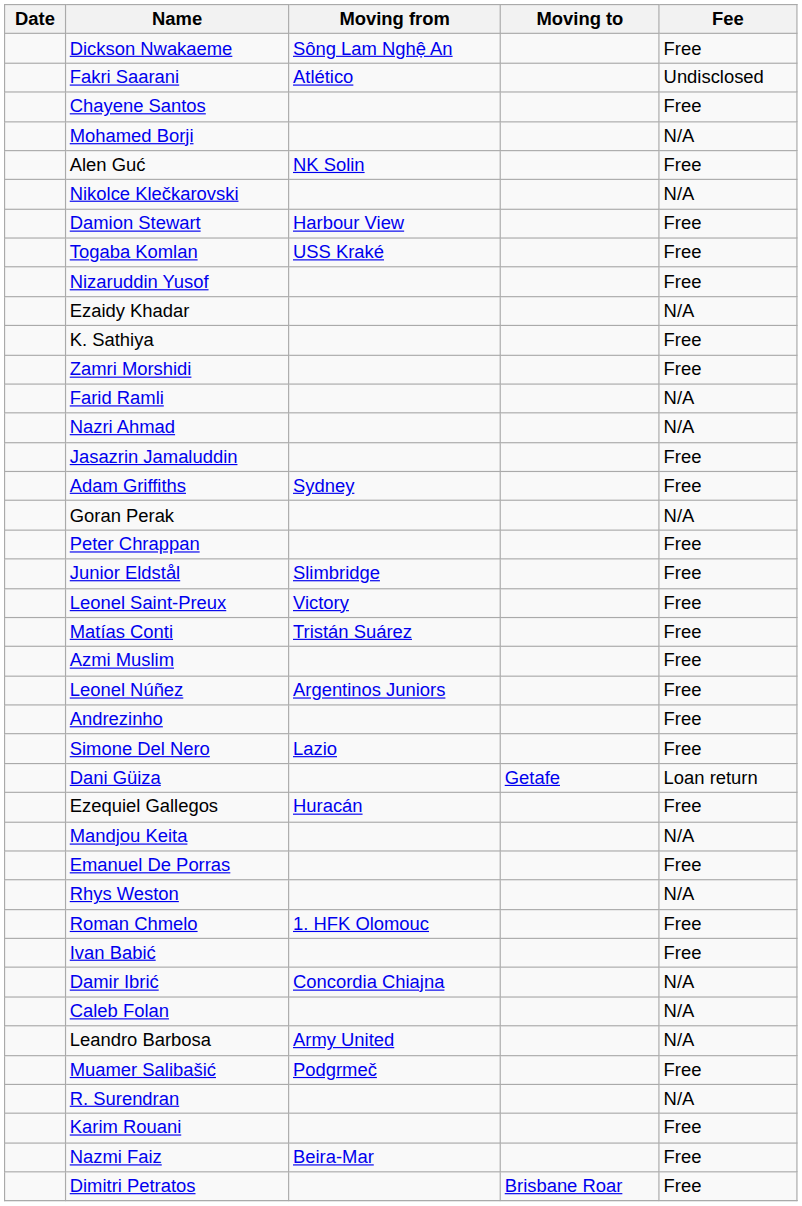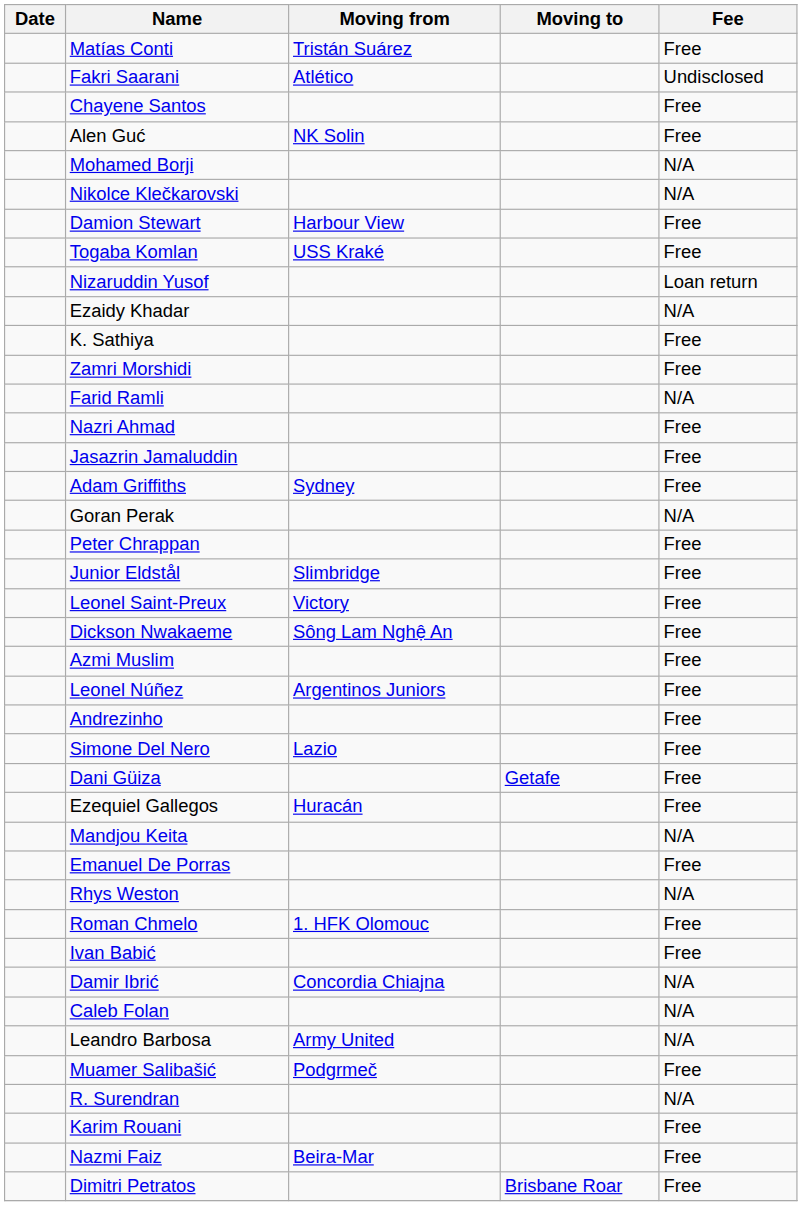rows swapped: Dickson Nwakaeme <-> Matías Conti
rows swapped: Alen Guć <-> Mohamed Borji
Nizaruddin Yusof | Fee: Free -> Loan return
Nazri Ahmad | Fee: N/A -> Free
Dani Güiza | Fee: Loan return -> Free
